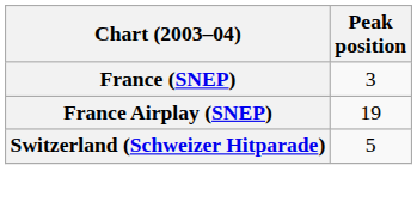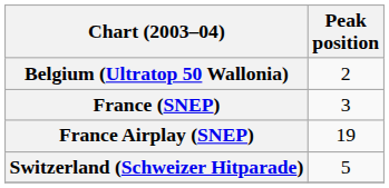+ row: Belgium (Ultratop 50 Wallonia) | 2
